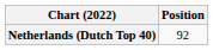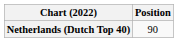Netherlands (Dutch Top 40) | Position: 92 -> 90
